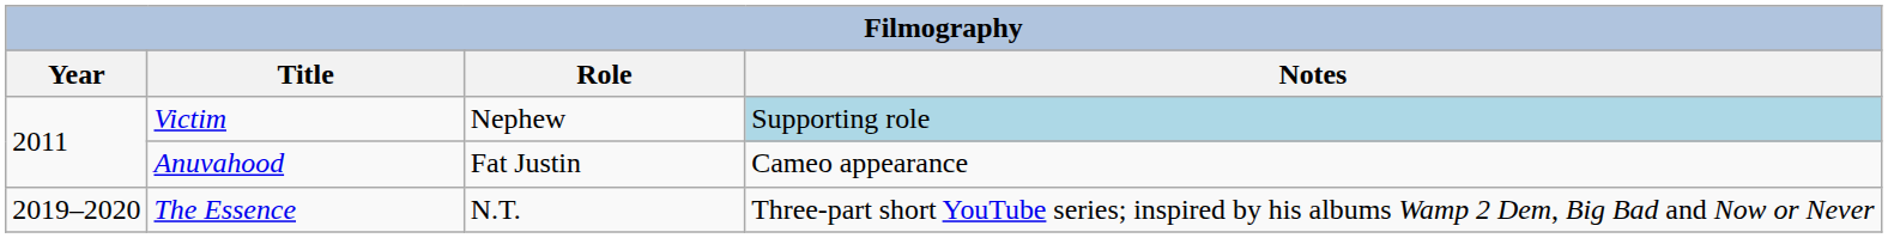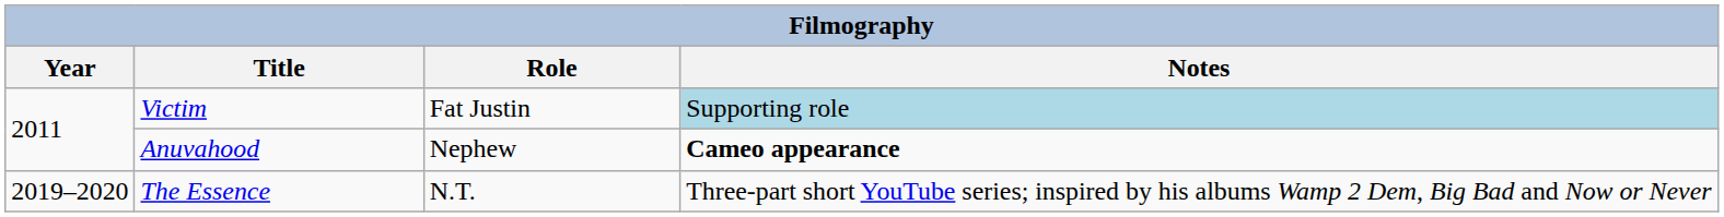Victim | Role: Nephew -> Fat Justin
Anuvahood | Role: Fat Justin -> Nephew
Anuvahood | Notes: normal -> bold
